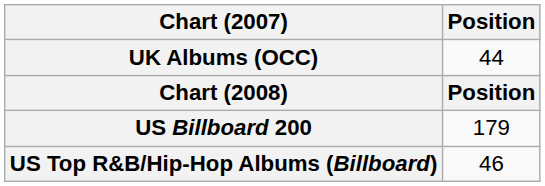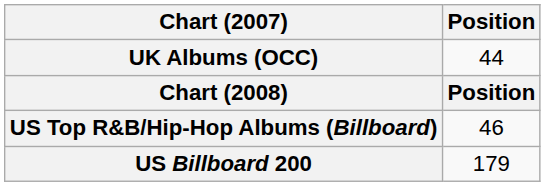rows swapped: US Billboard 200 <-> US Top R&B/Hip-Hop Albums (Billboard)
